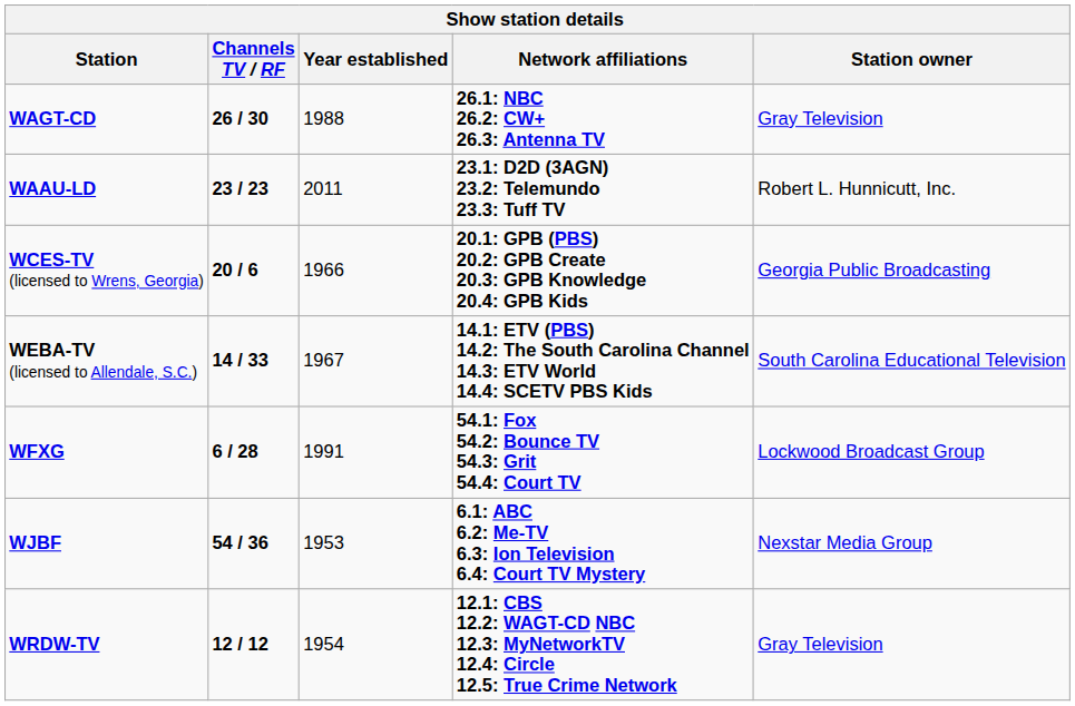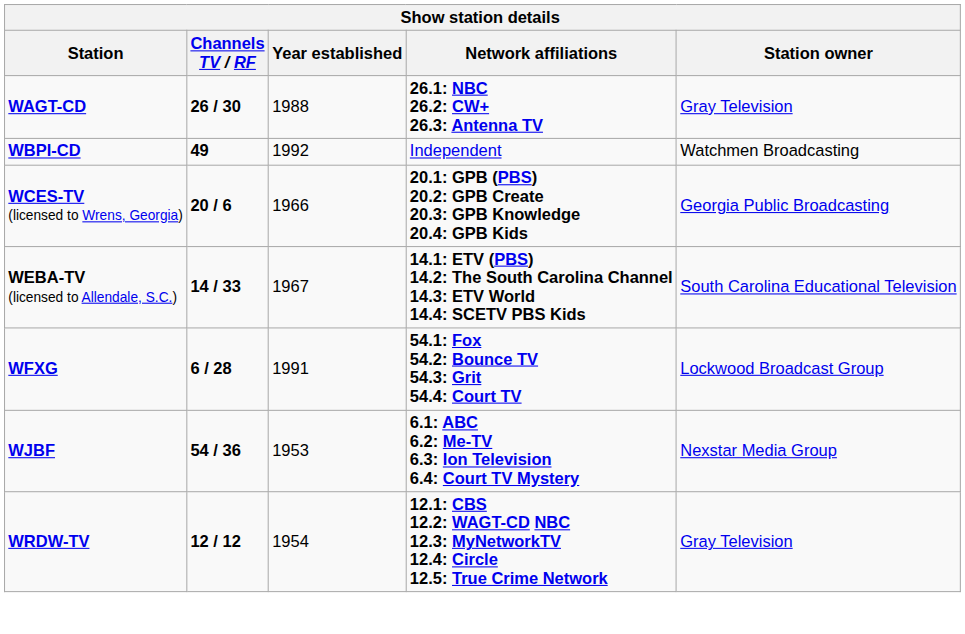- row: WAAU-LD | 23 / 23 | 2011 | 23.1: D2D (3AGN) 23.2: Telemundo 23.3: Tuff TV | Robert L. Hunnicutt, Inc.
+ row: WBPI-CD | 49 | 1992 | Independent | Watchmen Broadcasting
